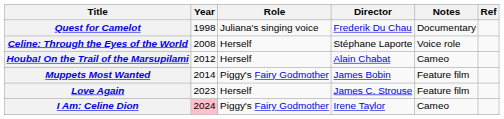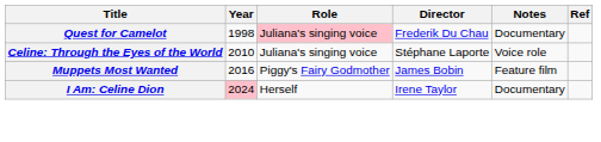Quest for Camelot | Role: no background -> pink background
Celine: Through the Eyes of the World | Year: 2008 -> 2010
Celine: Through the Eyes of the World | Role: Herself -> Juliana's singing voice
- row: Houba! On the Trail of the Marsupilami | 2012 | Herself | Alain Chabat | Cameo
Muppets Most Wanted | Year: 2014 -> 2016
- row: Love Again | 2023 | Herself | James C. Strouse | Feature film
I Am: Celine Dion | Role: Piggy's Fairy Godmother -> Herself
I Am: Celine Dion | Notes: Cameo -> Documentary
